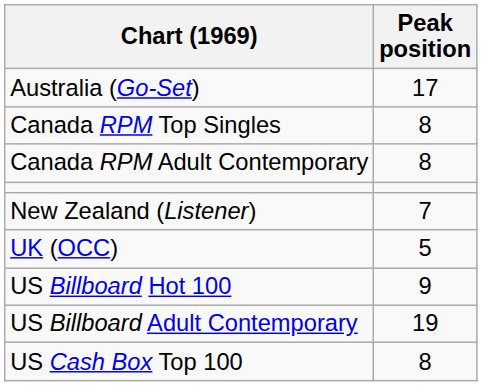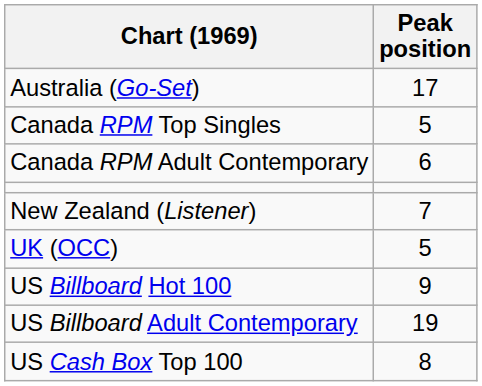Canada RPM Top Singles | Peak position: 8 -> 5
Canada RPM Adult Contemporary | Peak position: 8 -> 6
